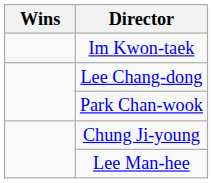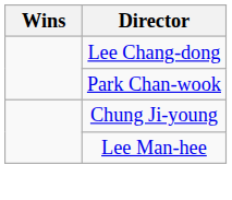- row: Im Kwon-taek
